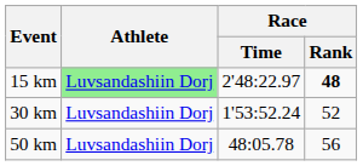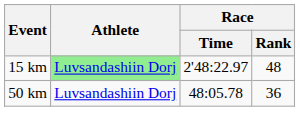15 km | Race / Rank: bold -> normal
- row: 30 km | Luvsandashiin Dorj | 1'53:52.24 | 52
50 km | Race / Rank: 56 -> 36
